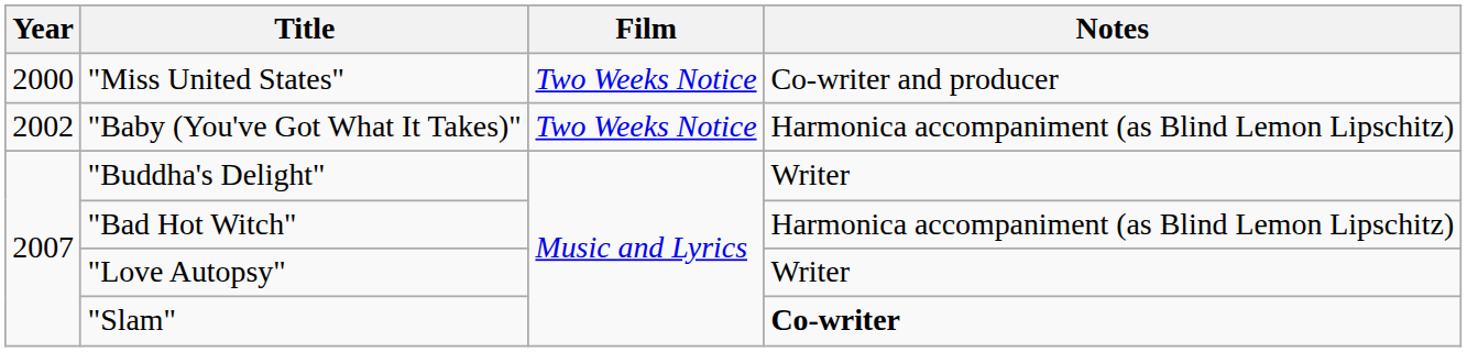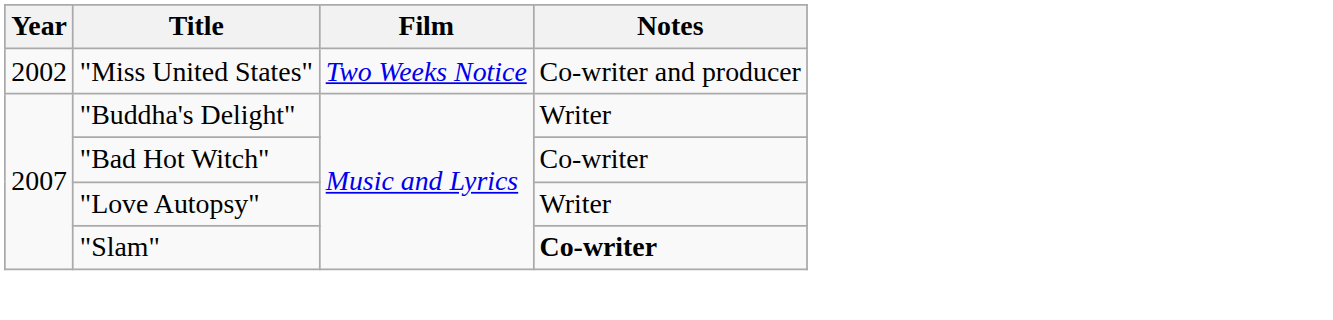"Miss United States" | Year: 2000 -> 2002
- row: 2002 | "Baby (You've Got What It Takes)" | Two Weeks Notice | Harmonica accompaniment (as Blind Lemon Lipschitz)
"Bad Hot Witch" | Notes: Harmonica accompaniment (as Blind Lemon Lipschitz) -> Co-writer
